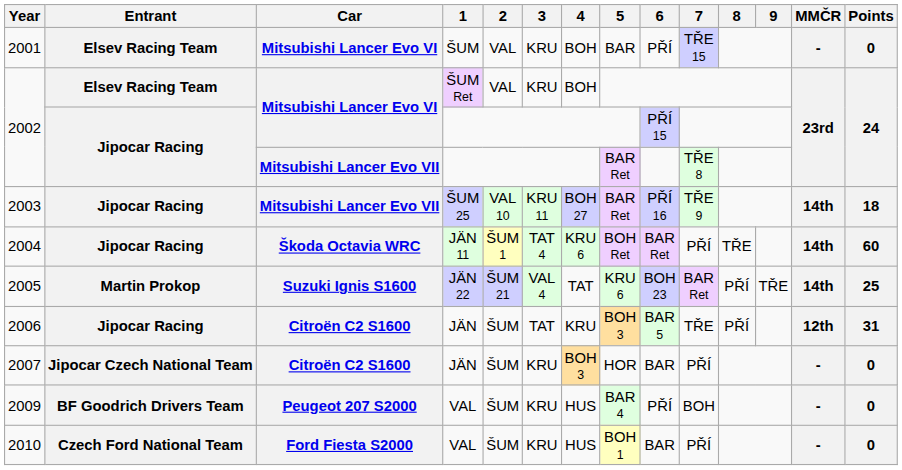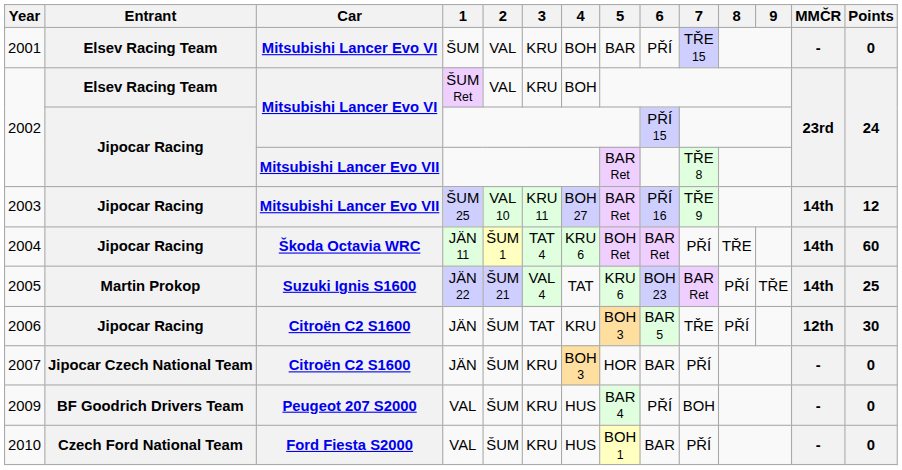2003 | Points: 18 -> 12
2006 | Points: 31 -> 30
